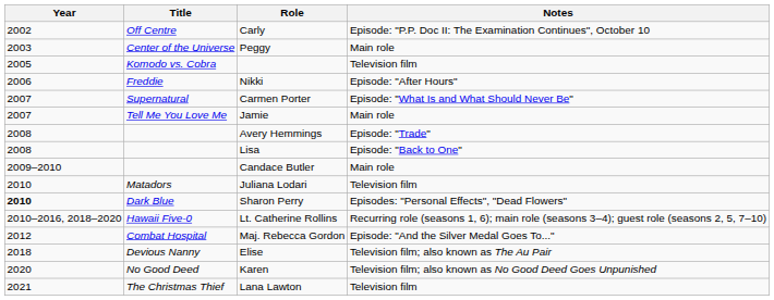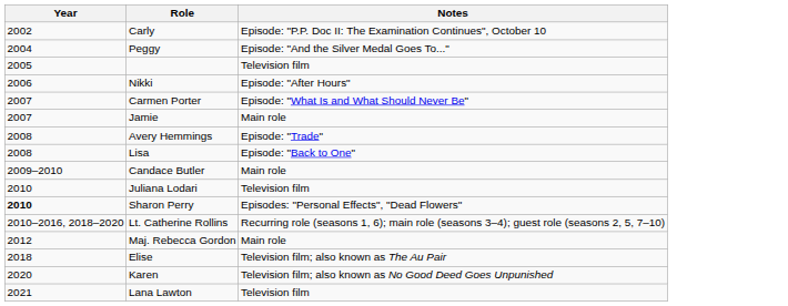- column: Title | Off Centre | Center of the Universe | Komodo vs. Cobra | Freddie | Supernatural | Tell Me You Love Me | Matadors | Dark Blue | Hawaii Five-0 | Combat Hospital | Devious Nanny | No Good Deed | The Christmas Thief
Peggy | Year: 2003 -> 2004
Peggy | Notes: Main role -> Episode: "And the Silver Medal Goes To..."
Maj. Rebecca Gordon | Notes: Episode: "And the Silver Medal Goes To..." -> Main role
